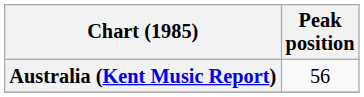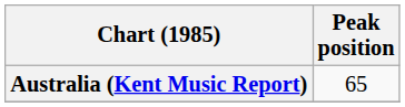Australia (Kent Music Report) | Peak position: 56 -> 65
